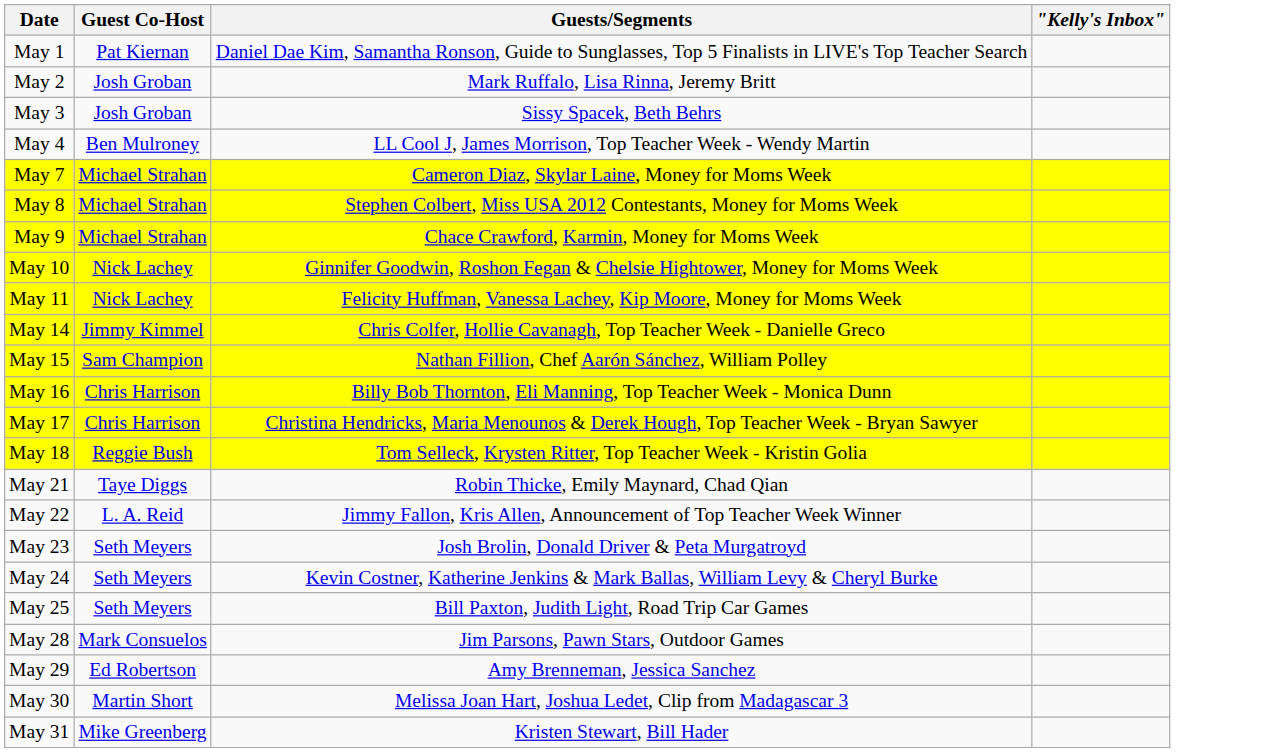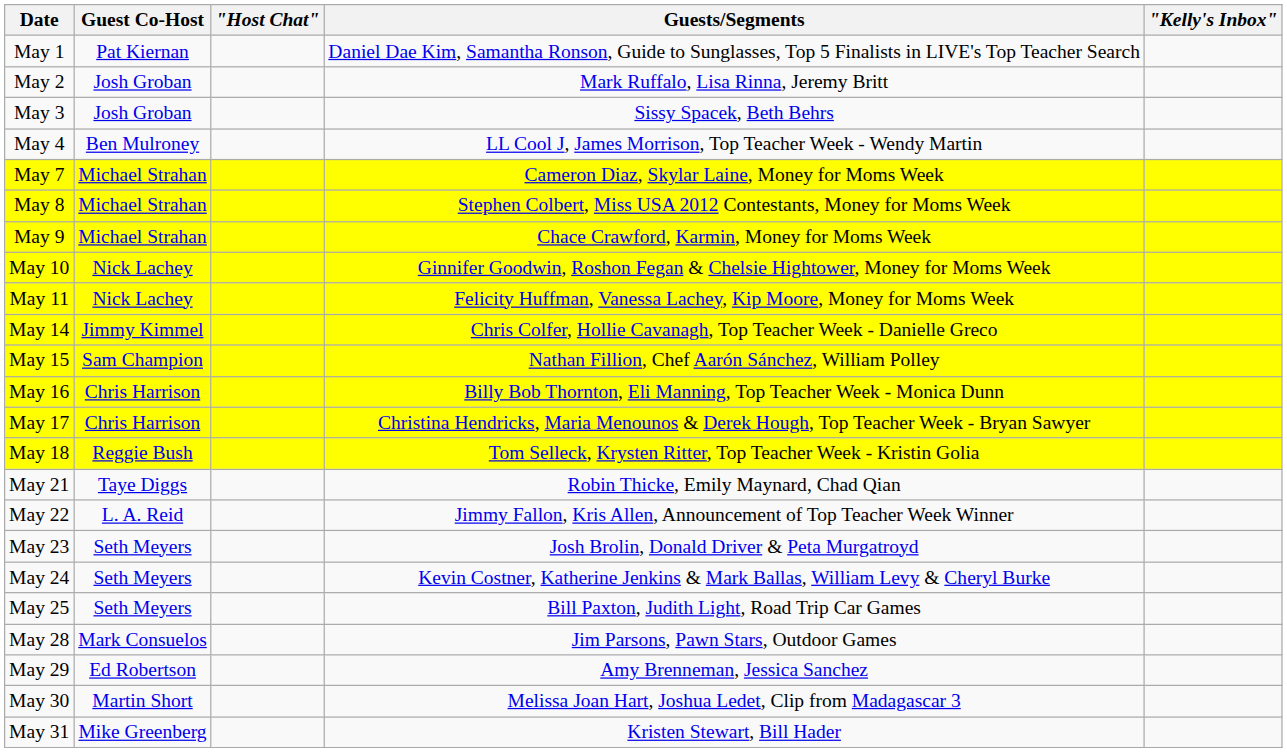+ column: "Host Chat"
